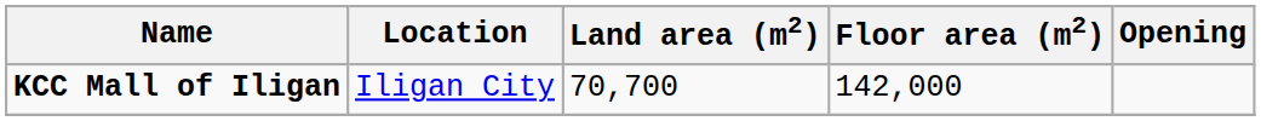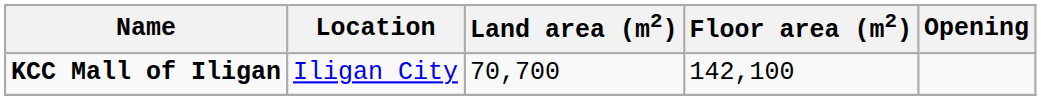KCC Mall of Iligan | Floor area (m2): 142,000 -> 142,100
